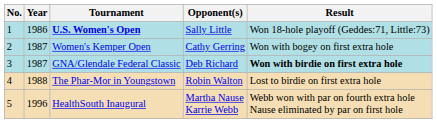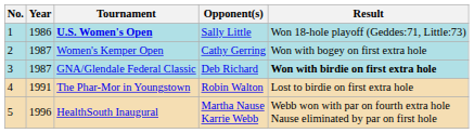The Phar-Mor in Youngstown | Year: 1988 -> 1991
